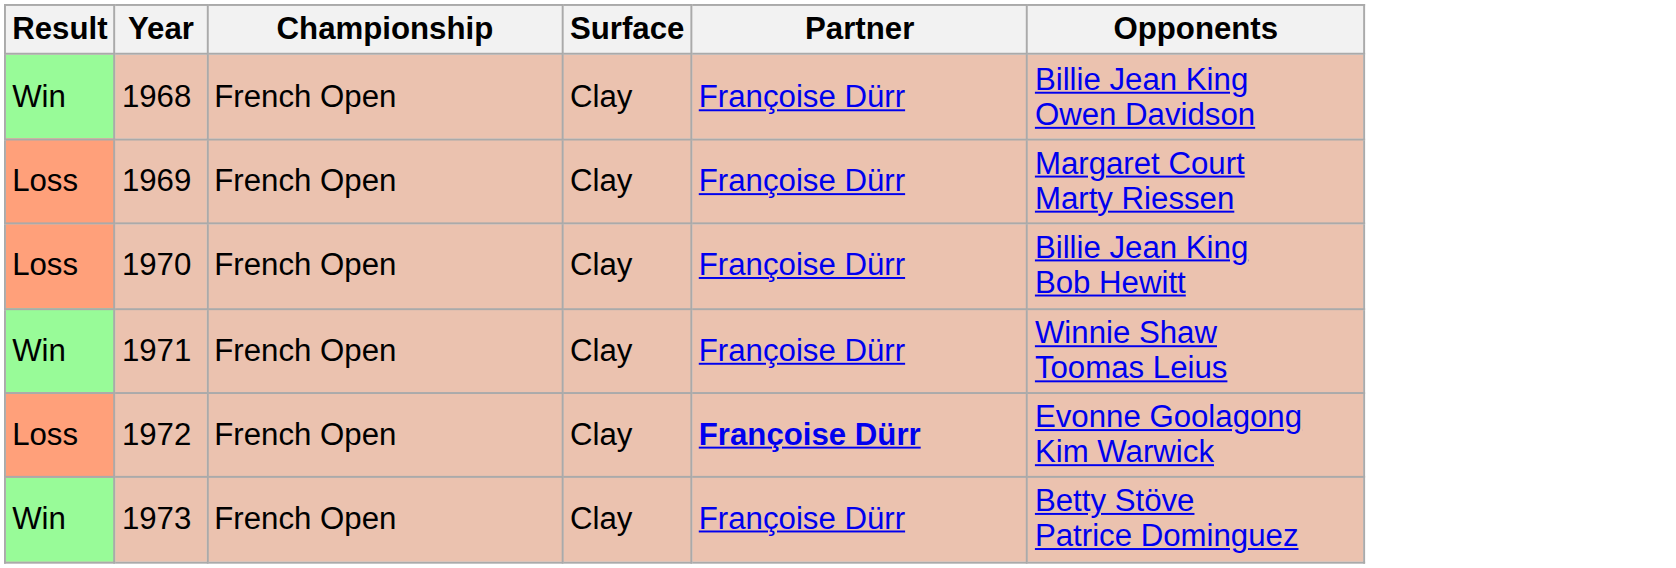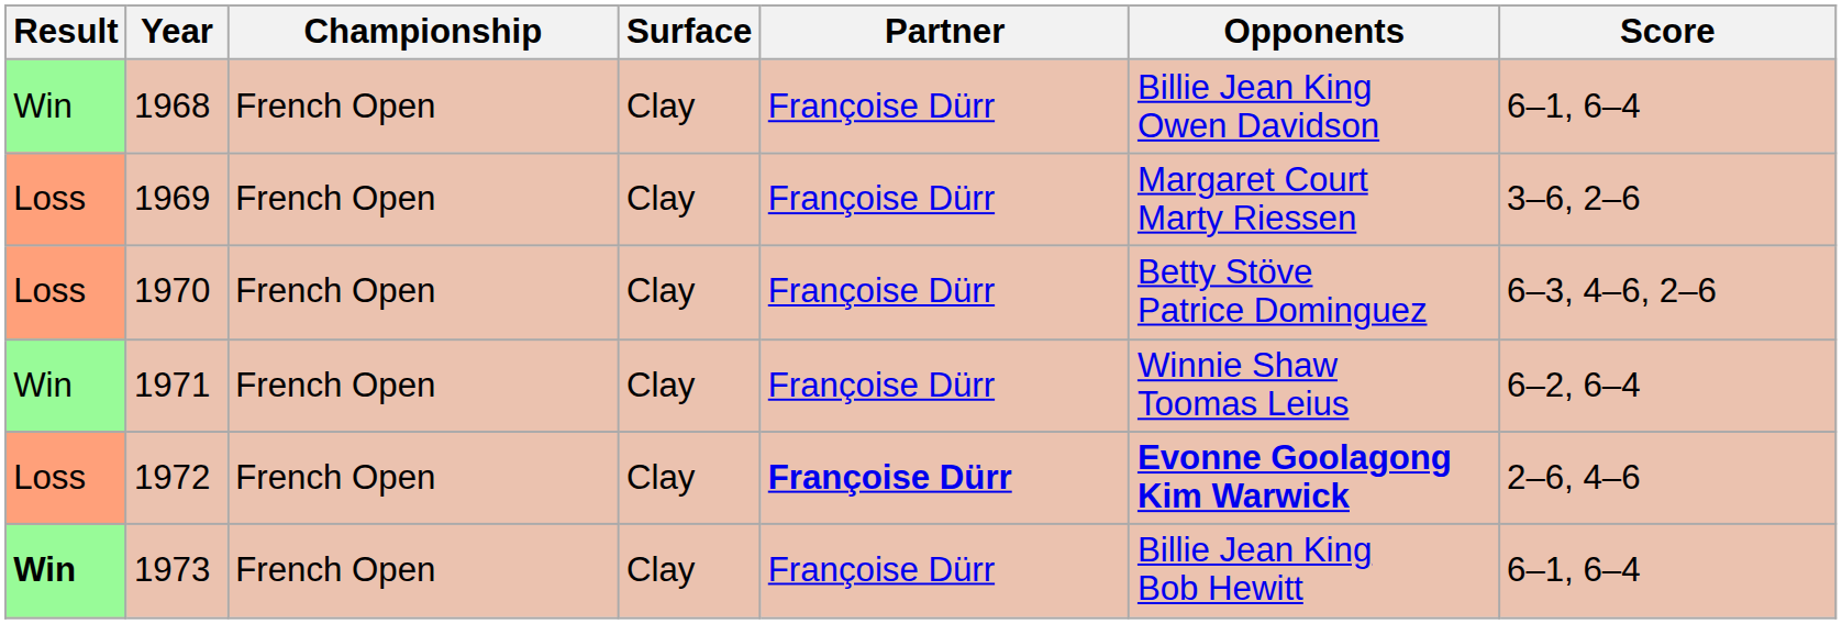+ column: Score | 6–1, 6–4 | 3–6, 2–6 | 6–3, 4–6, 2–6 | 6–2, 6–4 | 2–6, 4–6 | 6–1, 6–4
1970 | Opponents: Billie Jean King Bob Hewitt -> Betty Stöve Patrice Dominguez
1972 | Opponents: normal -> bold
1973 | Result: normal -> bold
1973 | Opponents: Betty Stöve Patrice Dominguez -> Billie Jean King Bob Hewitt
